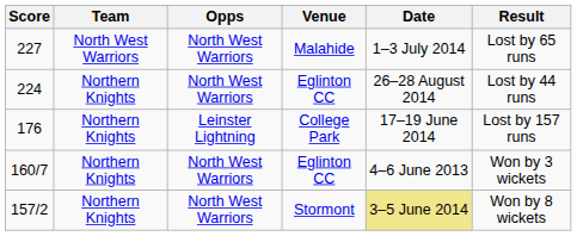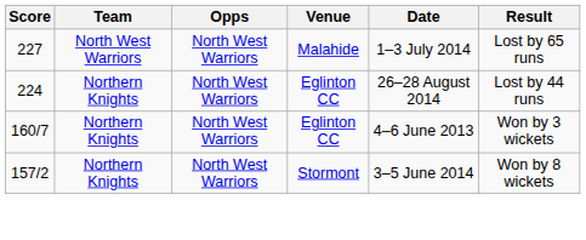- row: 176 | Northern Knights | Leinster Lightning | College Park | 17–19 June 2014 | Lost by 157 runs
157/2 | Date: khaki background -> no background
